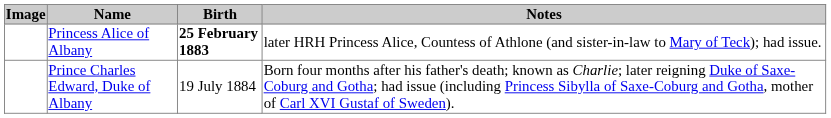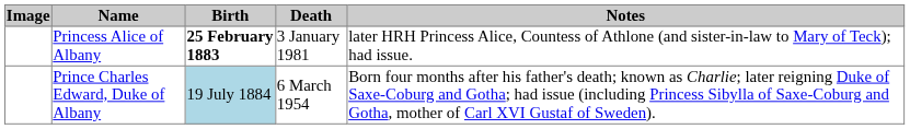+ column: Death | 3 January 1981 | 6 March 1954
Prince Charles Edward, Duke of Albany | Birth: no background -> lightblue background
